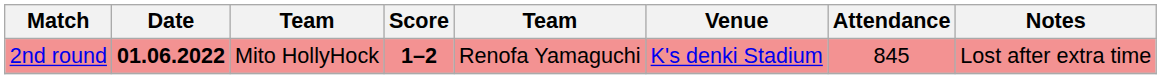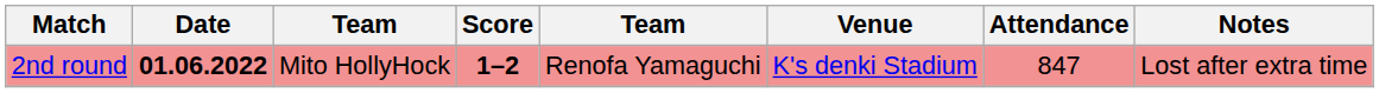2nd round | Attendance: 845 -> 847
